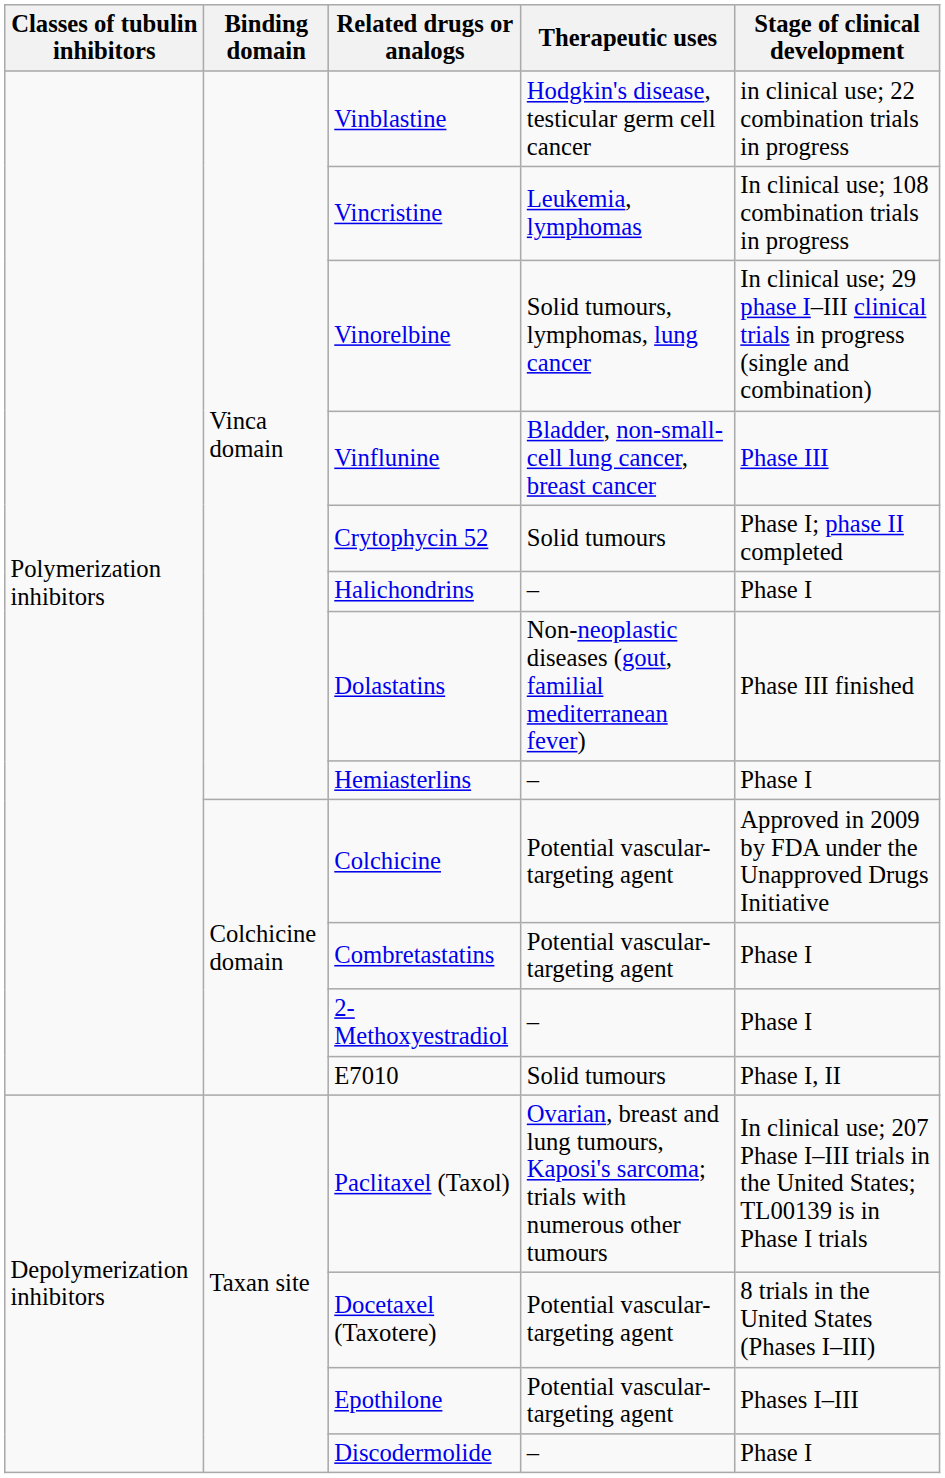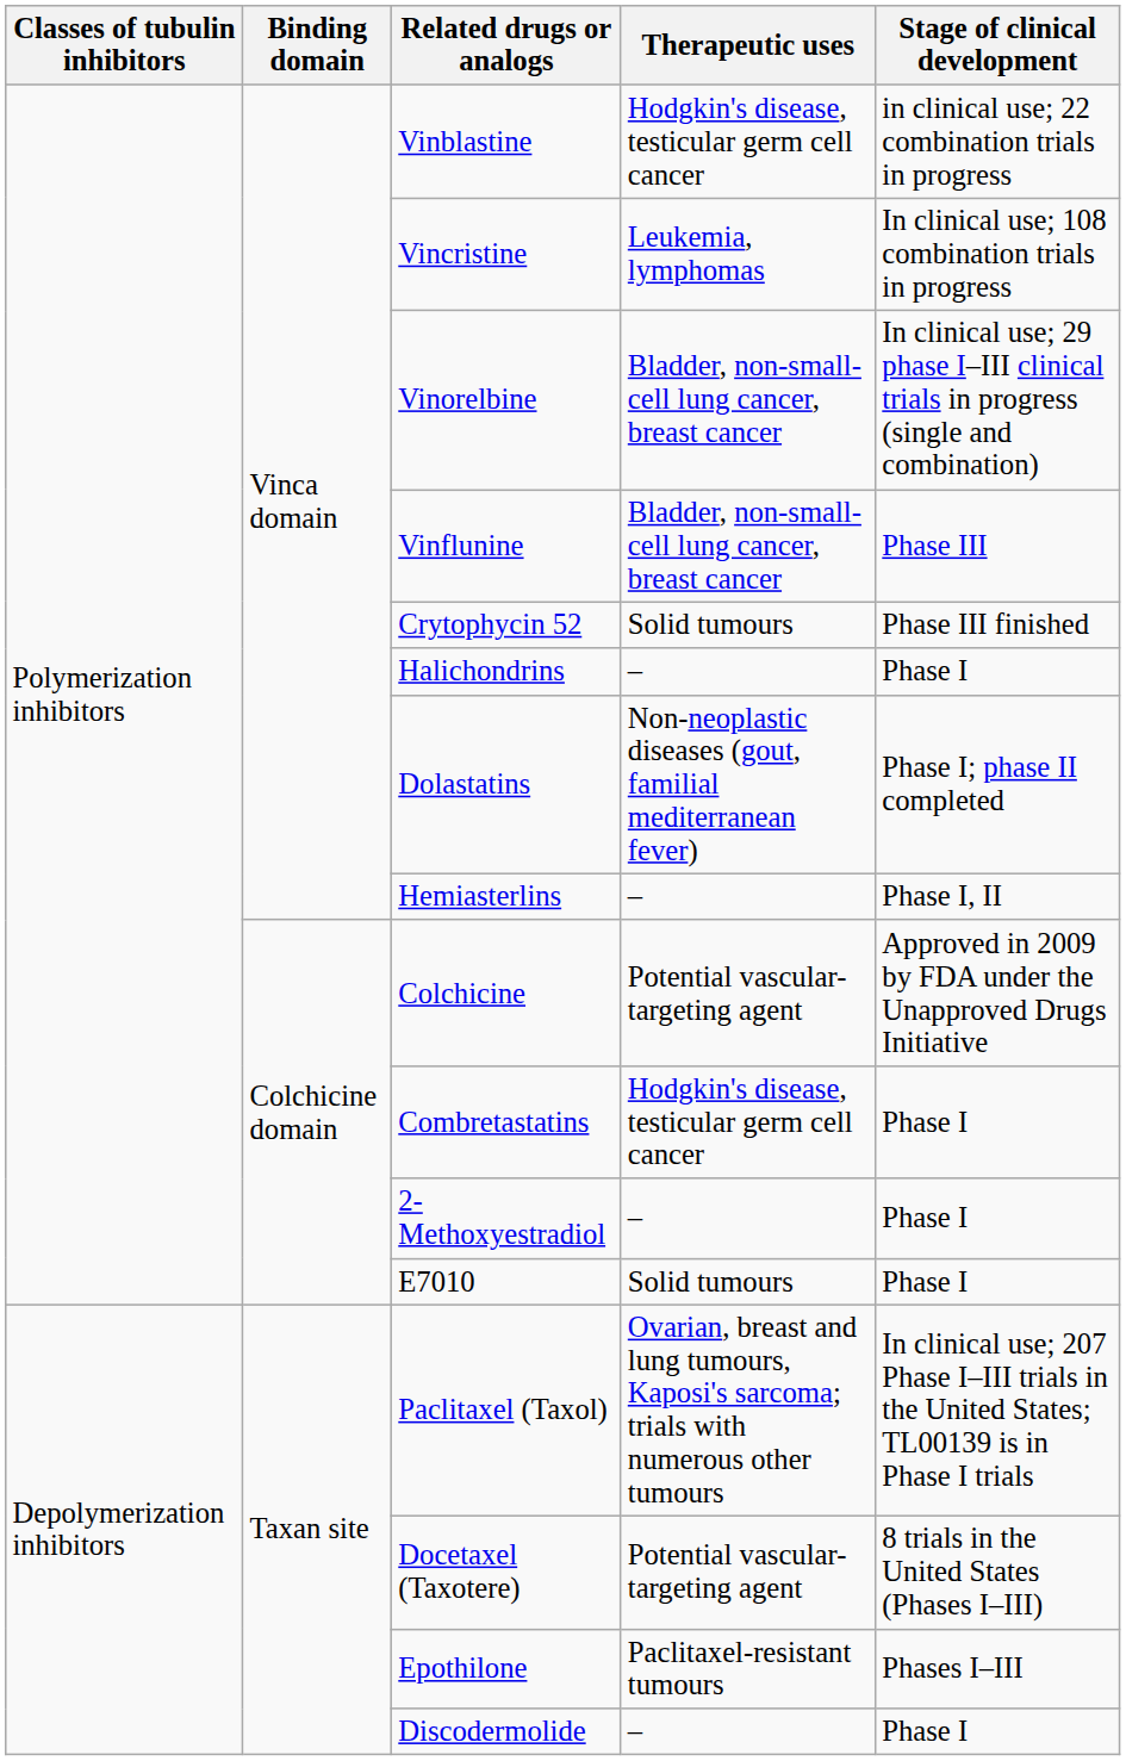Vinorelbine | Therapeutic uses: Solid tumours, lymphomas, lung cancer -> Bladder, non-small-cell lung cancer, breast cancer
Crytophycin 52 | Stage of clinical development: Phase I; phase II completed -> Phase III finished
Dolastatins | Stage of clinical development: Phase III finished -> Phase I; phase II completed
Hemiasterlins | Stage of clinical development: Phase I -> Phase I, II
Combretastatins | Therapeutic uses: Potential vascular-targeting agent -> Hodgkin's disease, testicular germ cell cancer
E7010 | Stage of clinical development: Phase I, II -> Phase I
Epothilone | Therapeutic uses: Potential vascular-targeting agent -> Paclitaxel-resistant tumours
